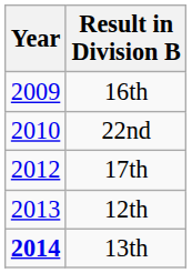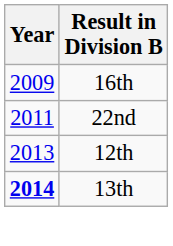22nd | Year: 2010 -> 2011
- row: 2012 | 17th
